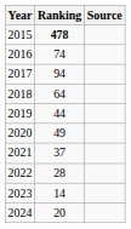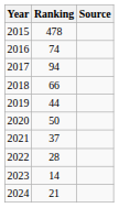2015 | Ranking: bold -> normal
2018 | Ranking: 64 -> 66
2020 | Ranking: 49 -> 50
2024 | Ranking: 20 -> 21
